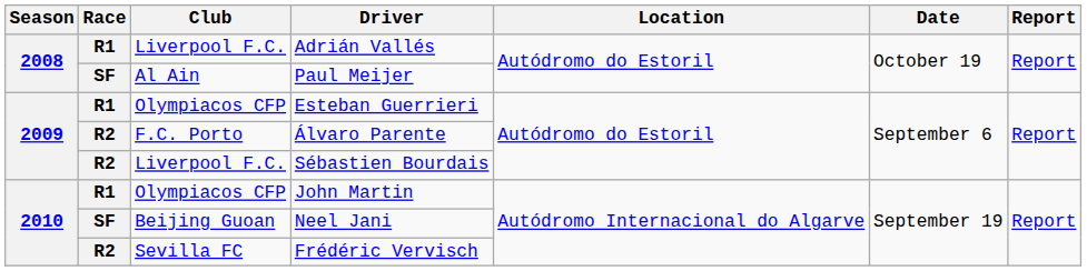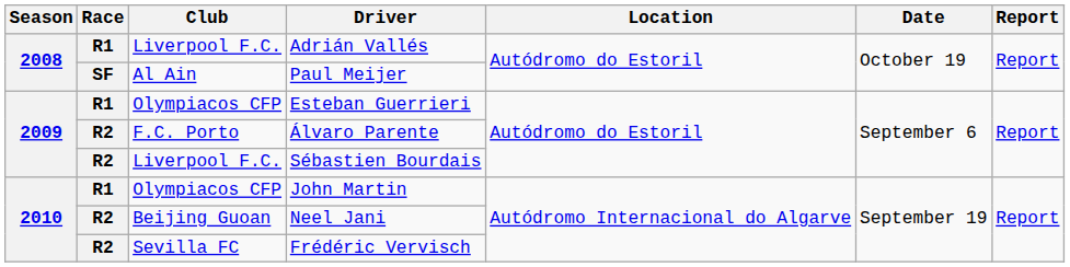Neel Jani | Race: SF -> R2
